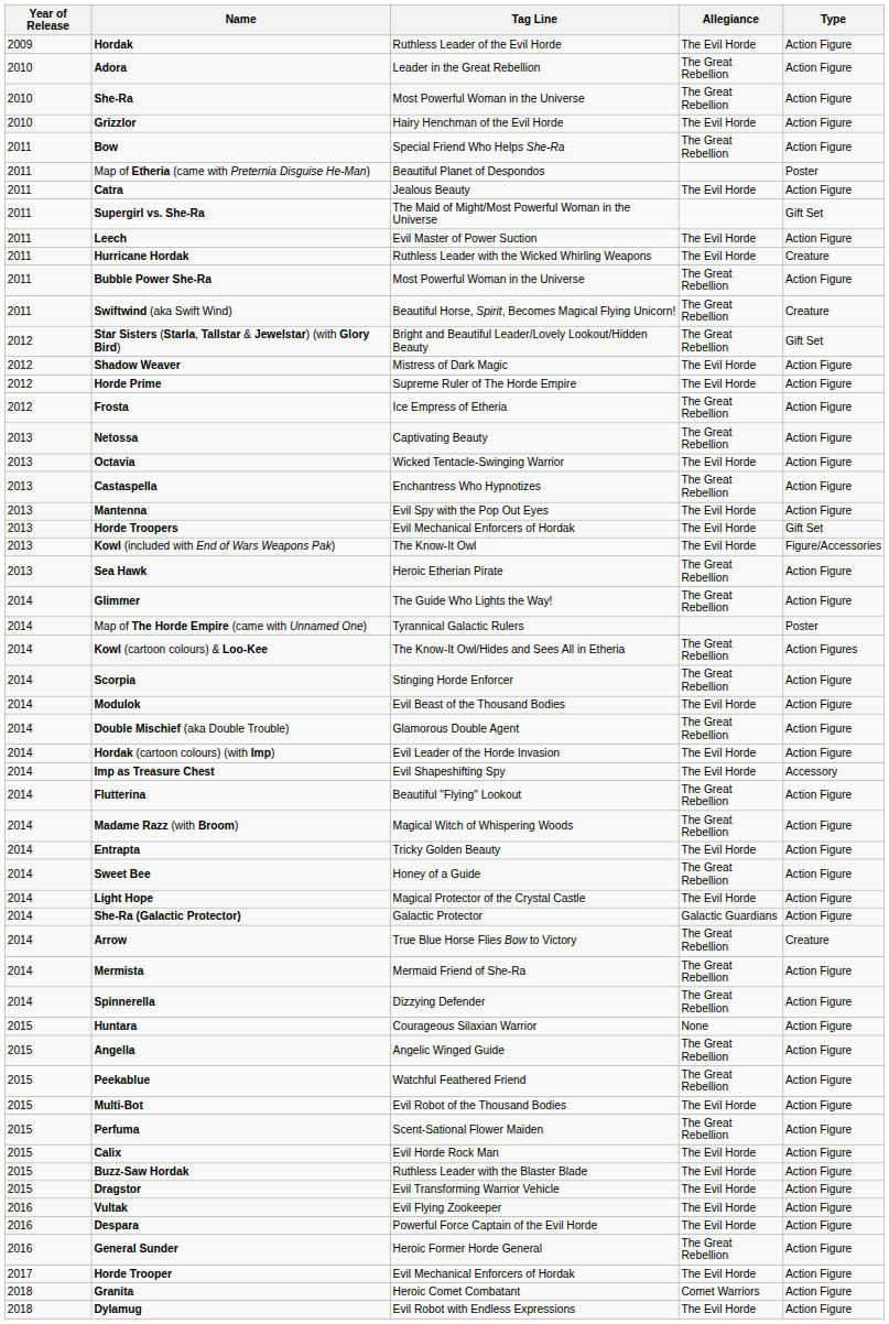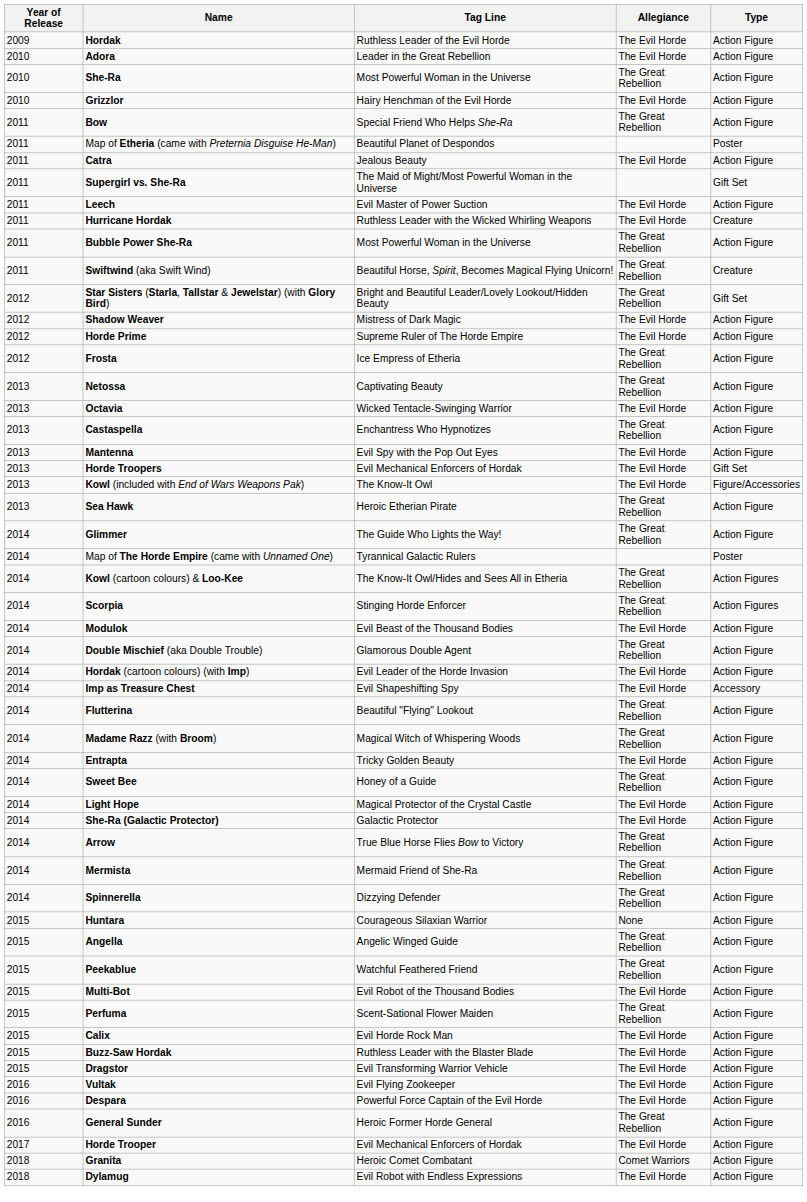Adora | Allegiance: The Great Rebellion -> The Evil Horde
Scorpia | Type: Action Figure -> Action Figures
She-Ra (Galactic Protector) | Allegiance: Galactic Guardians -> The Evil Horde
Arrow | Type: Creature -> Action Figure
